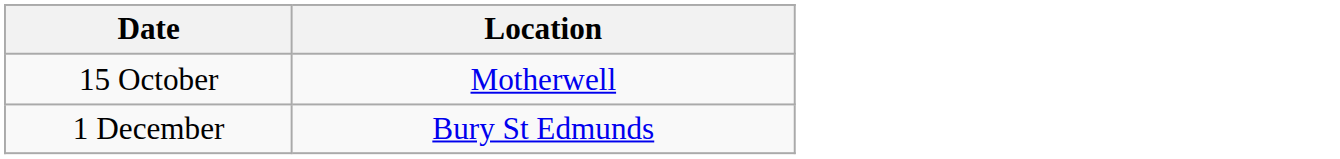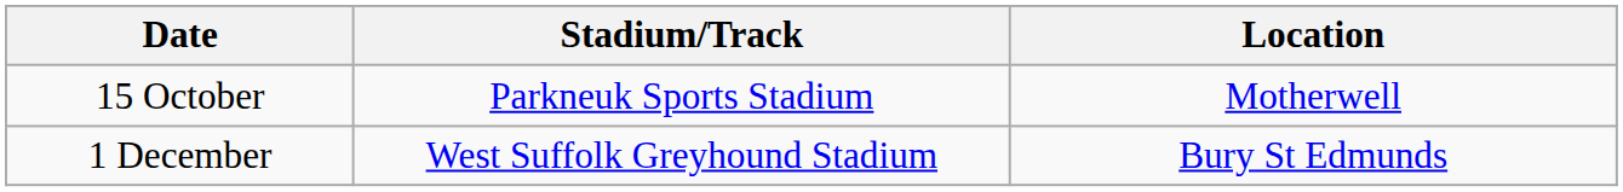+ column: Stadium/Track | Parkneuk Sports Stadium | West Suffolk Greyhound Stadium
